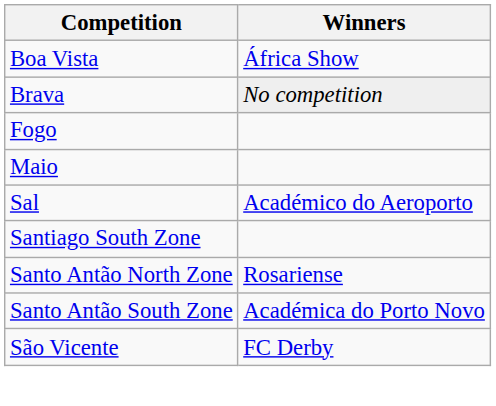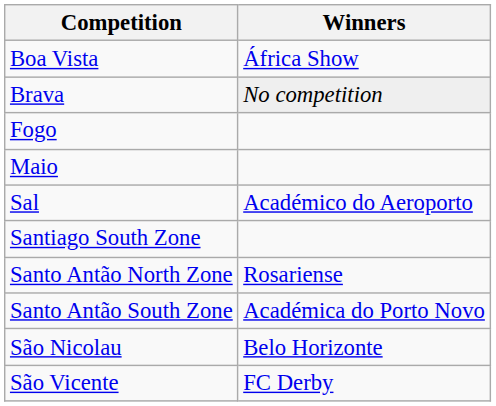+ row: São Nicolau | Belo Horizonte
